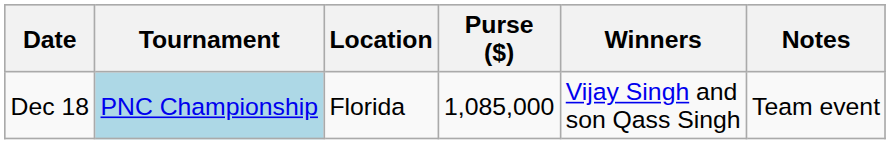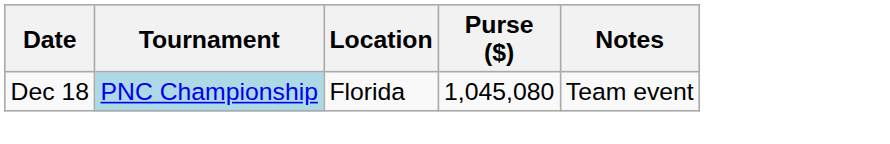- column: Winners | Vijay Singh and son Qass Singh
Dec 18 | Purse ($): 1,085,000 -> 1,045,080
